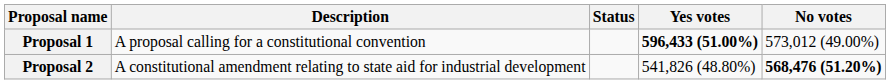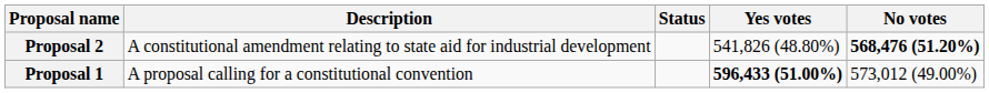rows swapped: Proposal 1 <-> Proposal 2
